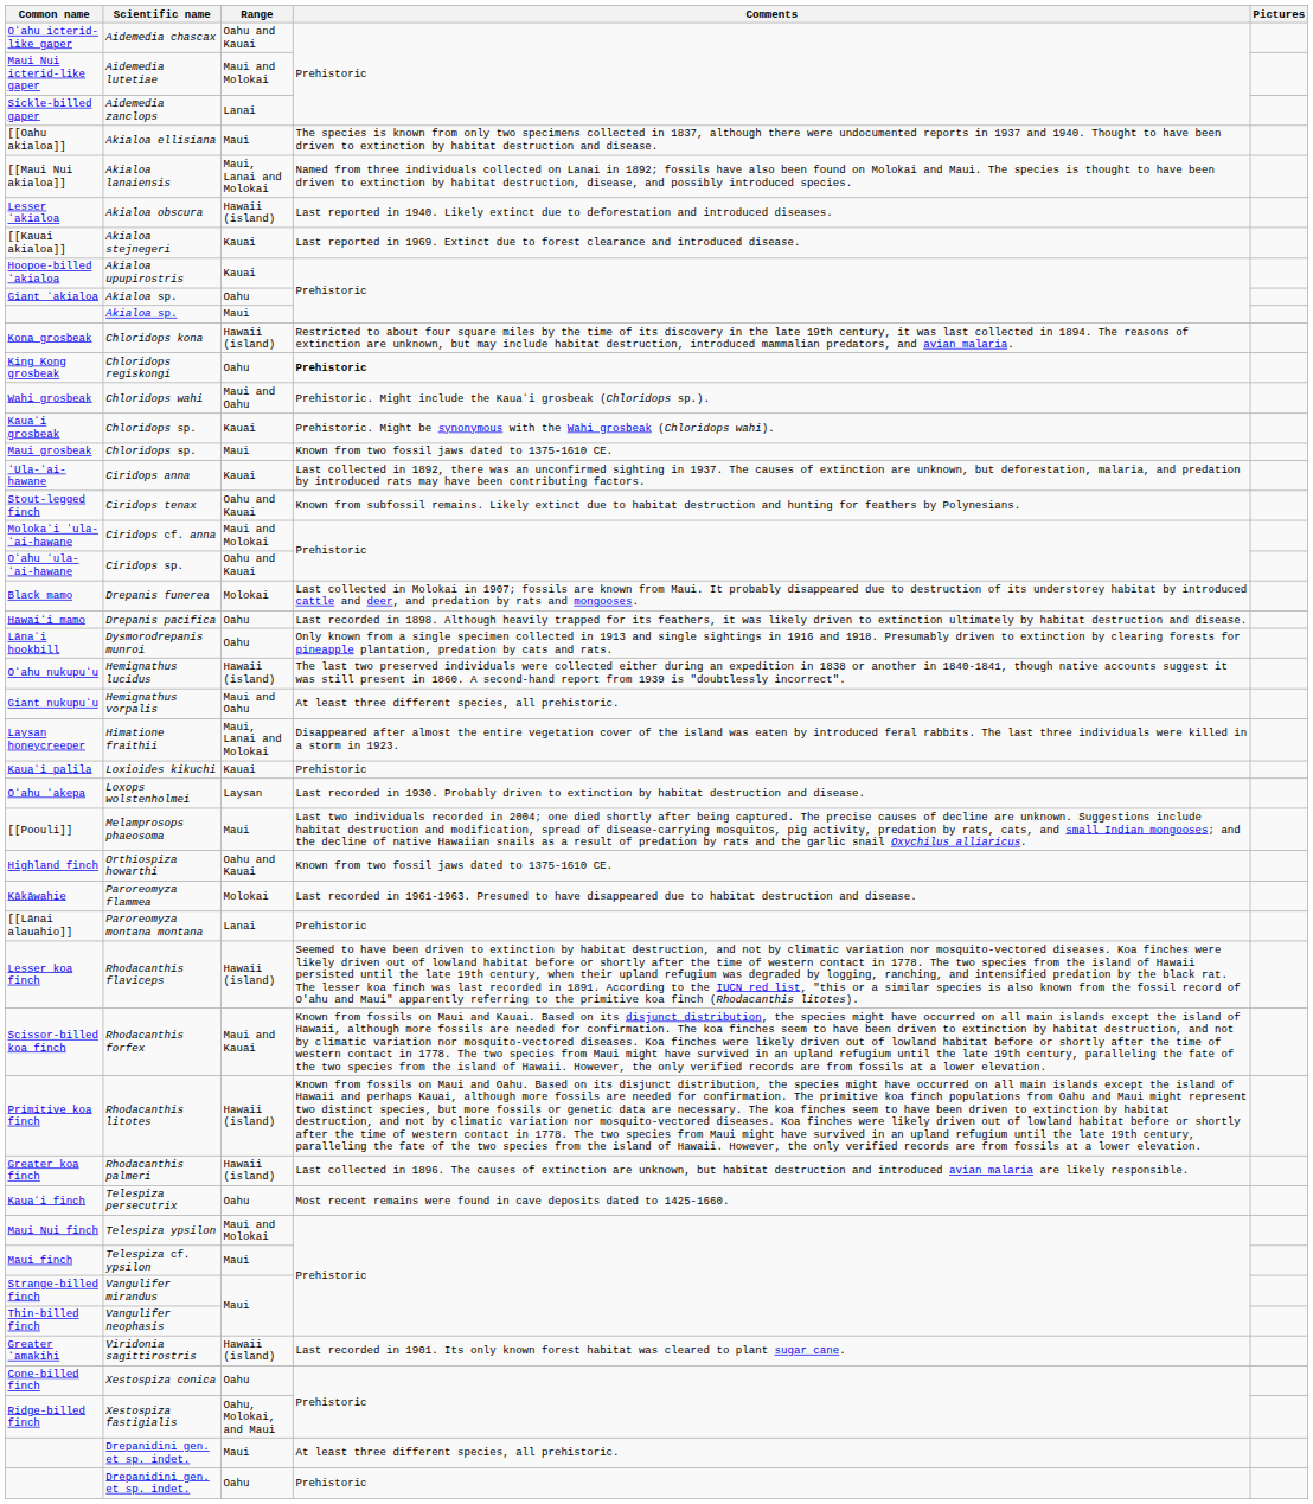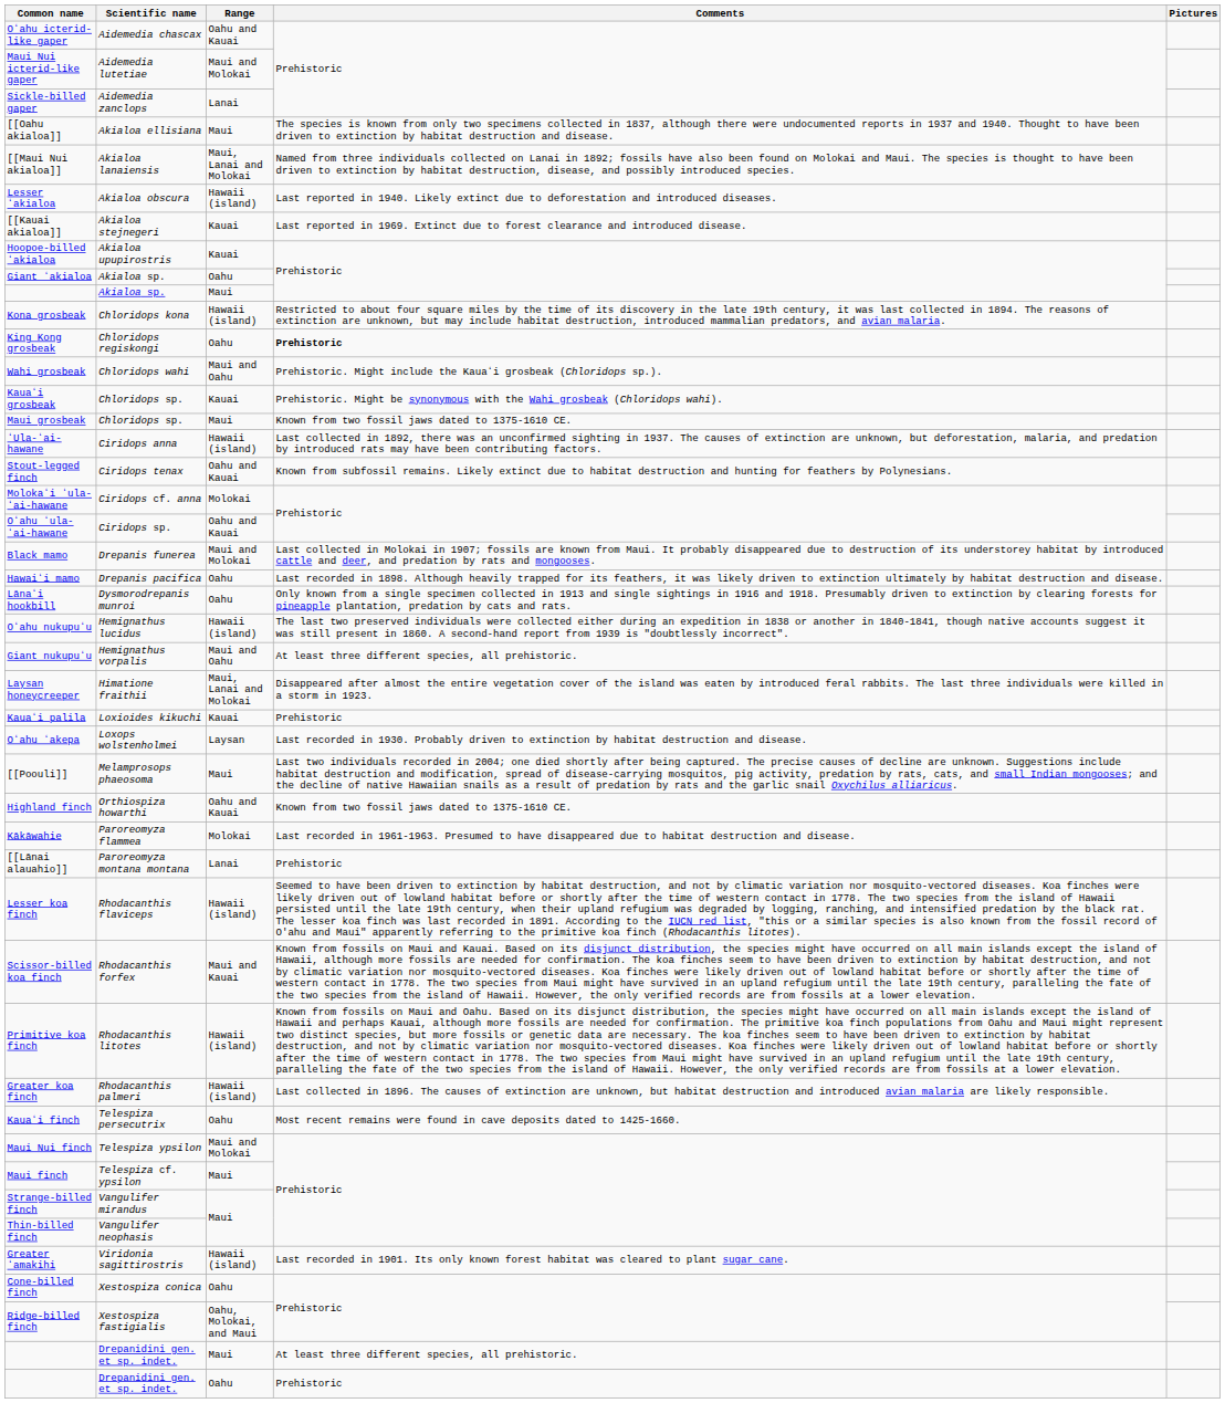ʻUla-ʻai-hawane | Range: Kauai -> Hawaii (island)
Molokaʻi ʻula-ʻai-hawane | Range: Maui and Molokai -> Molokai
Black mamo | Range: Molokai -> Maui and Molokai
